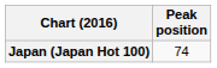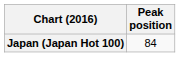Japan (Japan Hot 100) | Peak position: 74 -> 84
